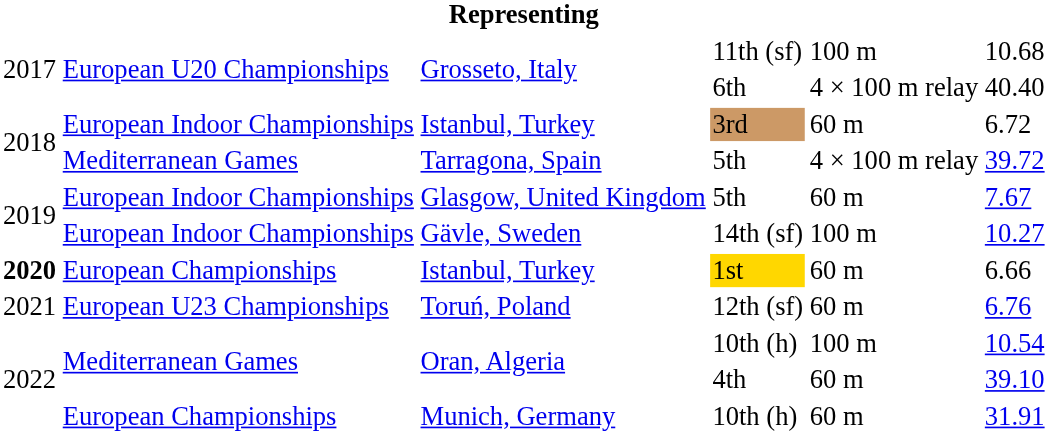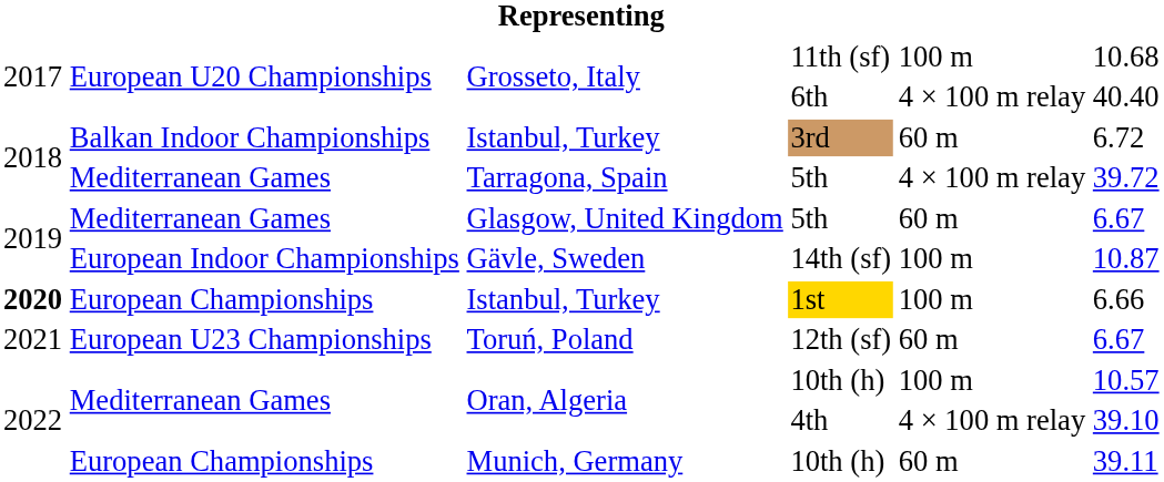3rd | column 2: European Indoor Championships -> Balkan Indoor Championships
Glasgow, United Kingdom / 5th | column 2: European Indoor Championships -> Mediterranean Games
Glasgow, United Kingdom / 5th | column 6: 7.67 -> 6.67
14th (sf) | column 6: 10.27 -> 10.87
1st | column 5: 60 m -> 100 m
12th (sf) | column 6: 6.76 -> 6.67
Oran, Algeria / 10th (h) | column 6: 10.54 -> 10.57
4th | column 5: 60 m -> 4 × 100 m relay
Munich, Germany / 10th (h) | column 6: 31.91 -> 39.11
